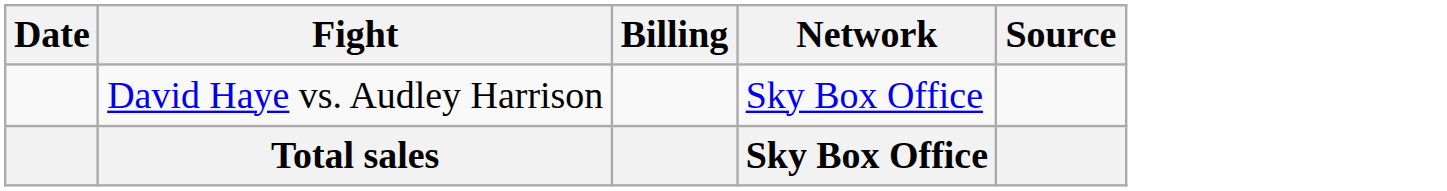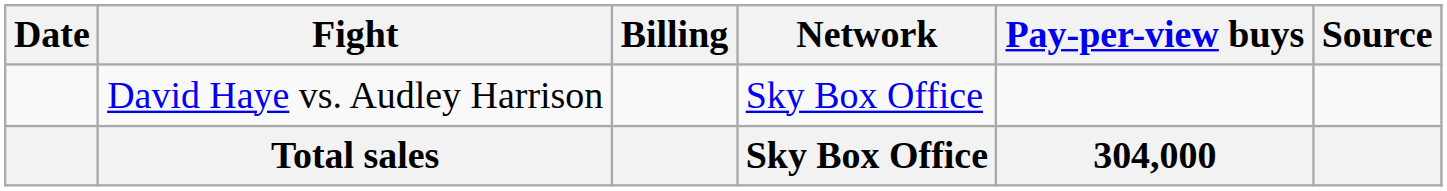+ column: Pay-per-view buys | 304,000
